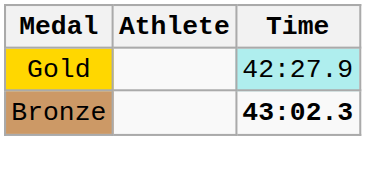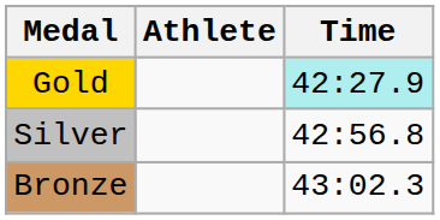+ row: Silver | 42:56.8
Bronze | Time: bold -> normal
